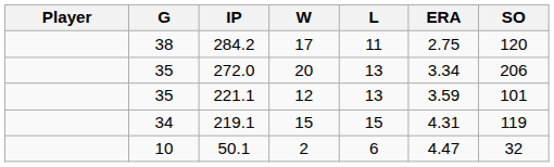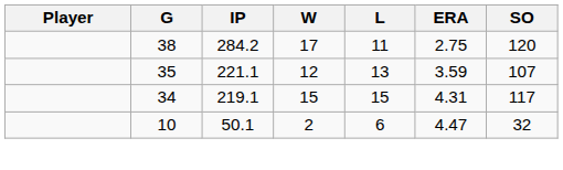- row: 35 | 272.0 | 20 | 13 | 3.34 | 206
221.1 | SO: 101 -> 107
219.1 | SO: 119 -> 117
